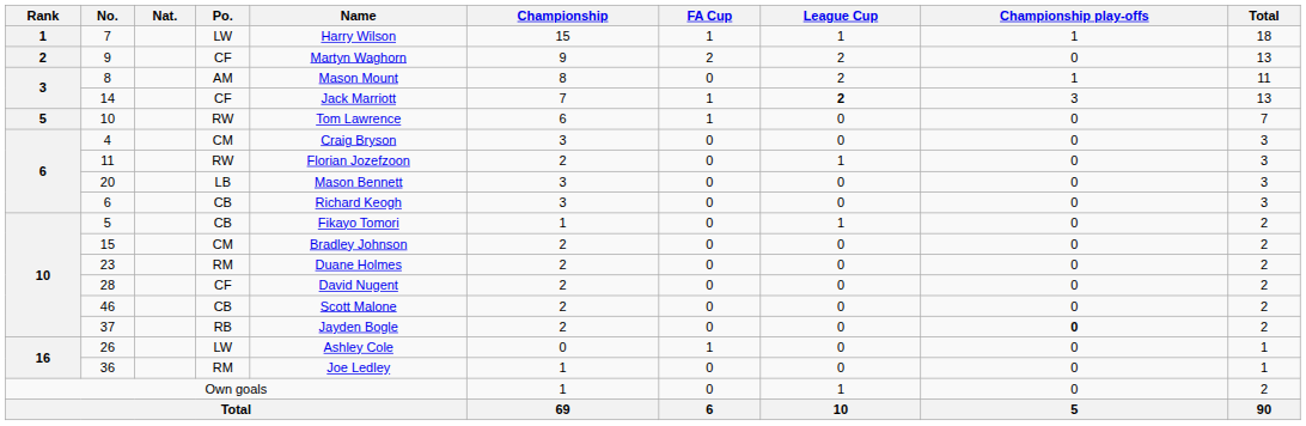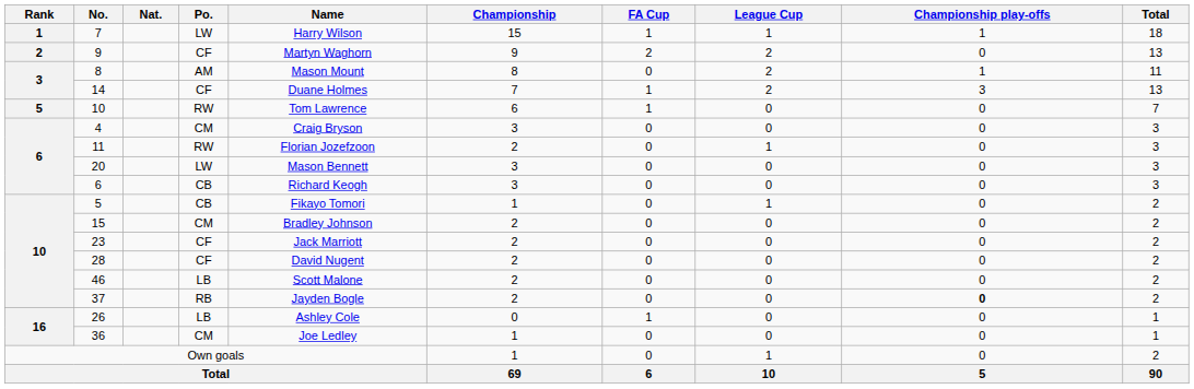14 | Name: Jack Marriott -> Duane Holmes
14 | League Cup: bold -> normal
20 | Po.: LB -> LW
23 | Po.: RM -> CF
23 | Name: Duane Holmes -> Jack Marriott
46 | Po.: CB -> LB
26 | Po.: LW -> LB
36 | Po.: RM -> CM
